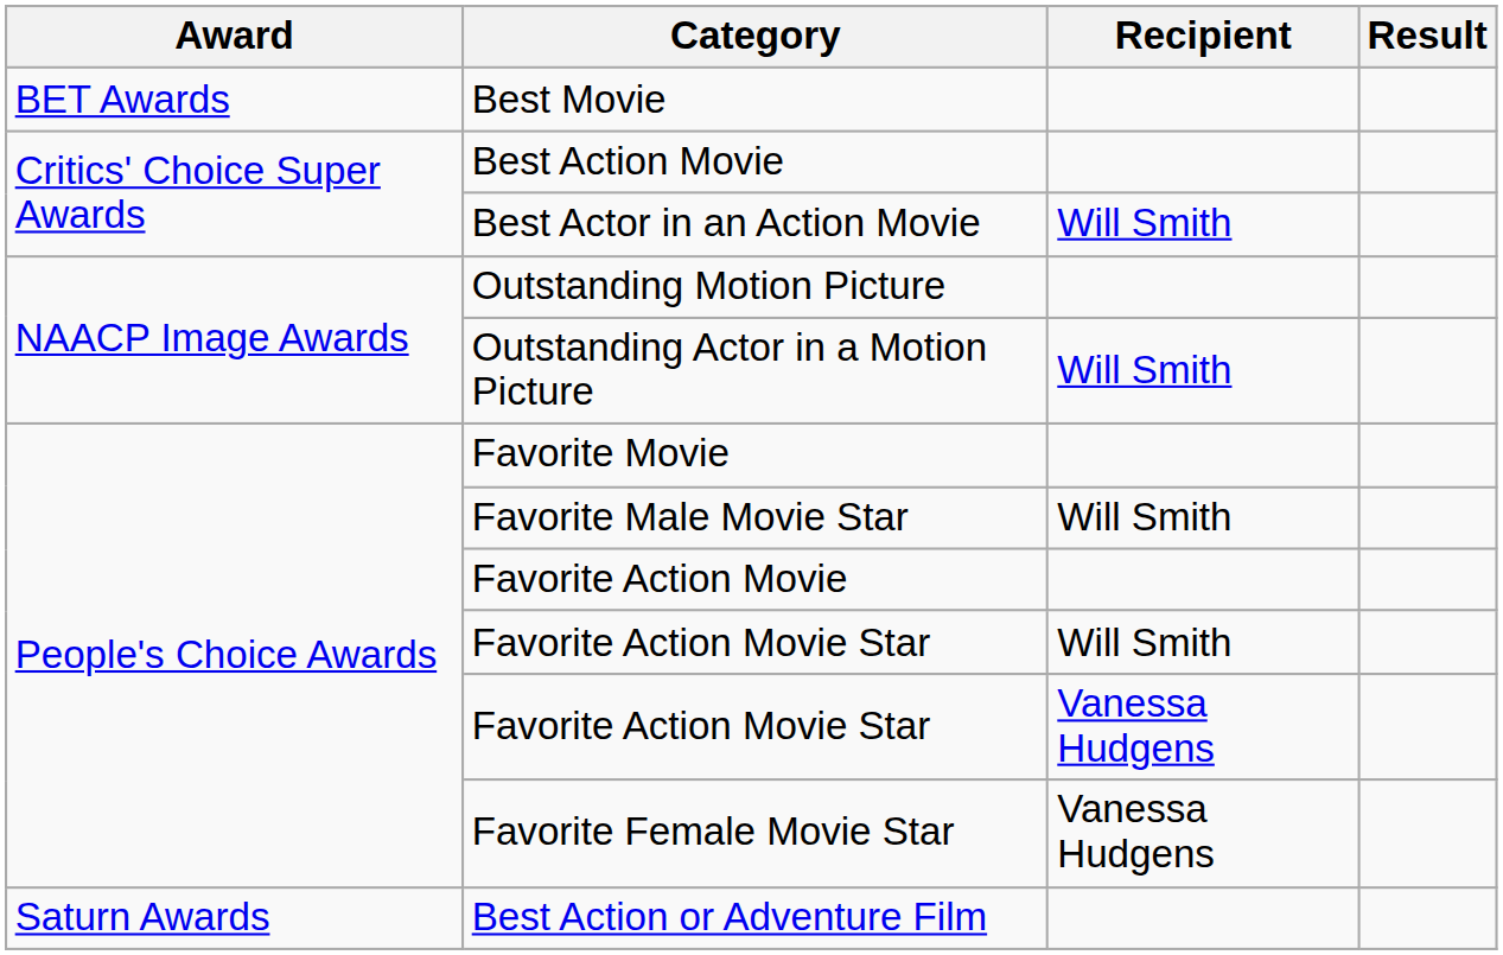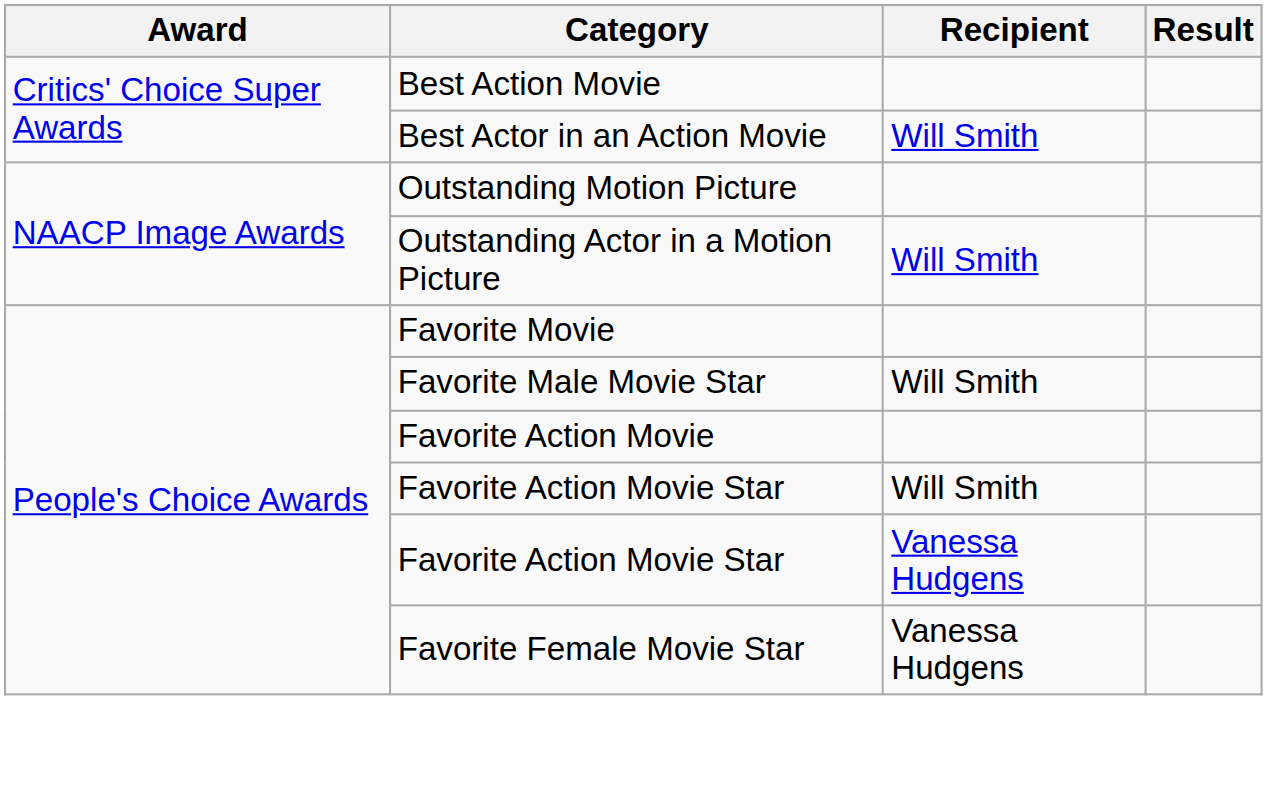- row: BET Awards | Best Movie
- row: Saturn Awards | Best Action or Adventure Film
